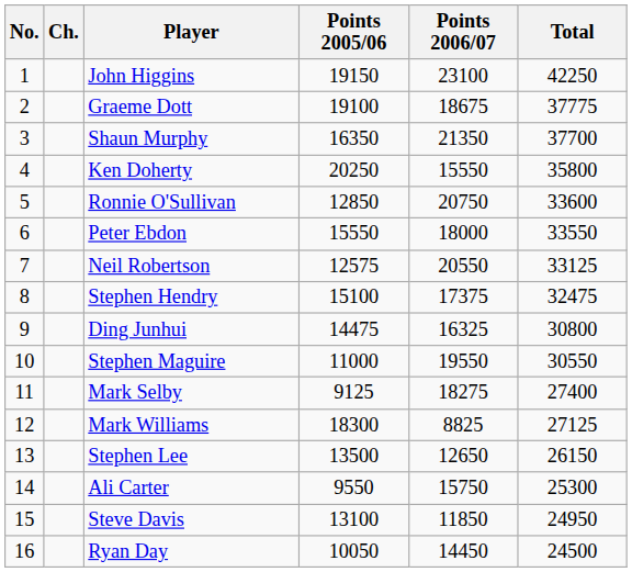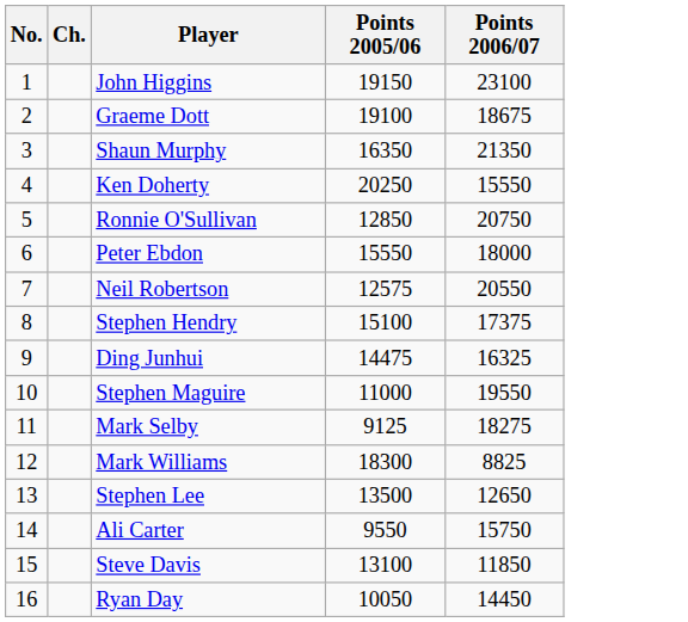- column: Total | 42250 | 37775 | 37700 | 35800 | 33600 | 33550 | 33125 | 32475 | 30800 | 30550 | 27400 | 27125 | 26150 | 25300 | 24950 | 24500
